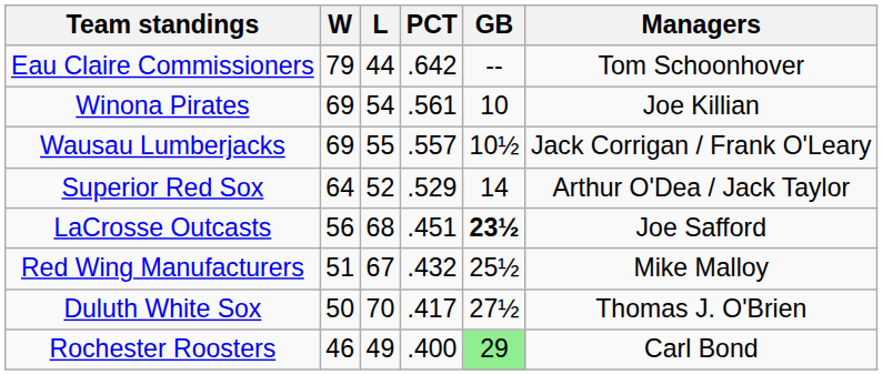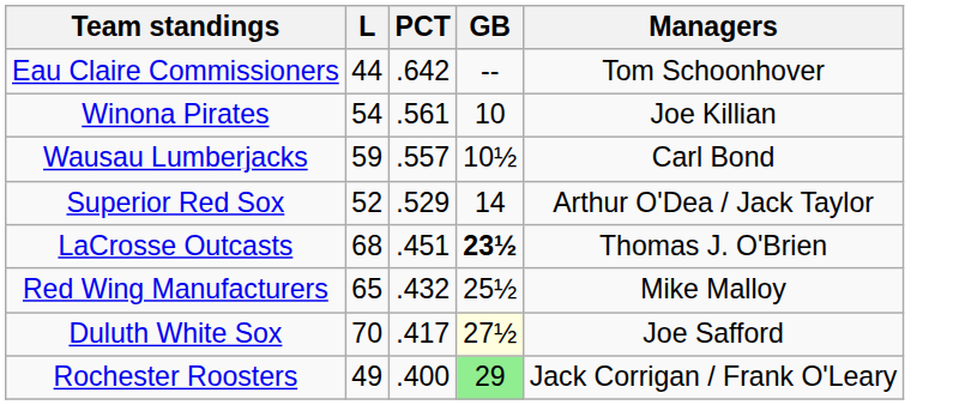- column: W | 79 | 69 | 69 | 64 | 56 | 51 | 50 | 46
Wausau Lumberjacks | L: 55 -> 59
Wausau Lumberjacks | Managers: Jack Corrigan / Frank O'Leary -> Carl Bond
LaCrosse Outcasts | Managers: Joe Safford -> Thomas J. O'Brien
Red Wing Manufacturers | L: 67 -> 65
Duluth White Sox | GB: no background -> lightyellow background
Duluth White Sox | Managers: Thomas J. O'Brien -> Joe Safford
Rochester Roosters | Managers: Carl Bond -> Jack Corrigan / Frank O'Leary
